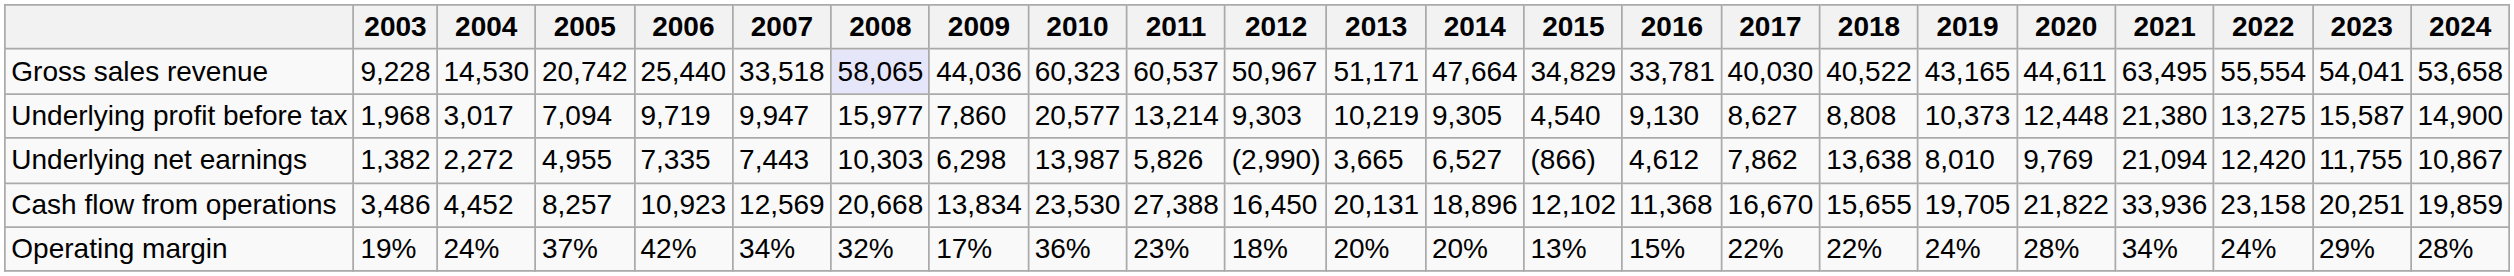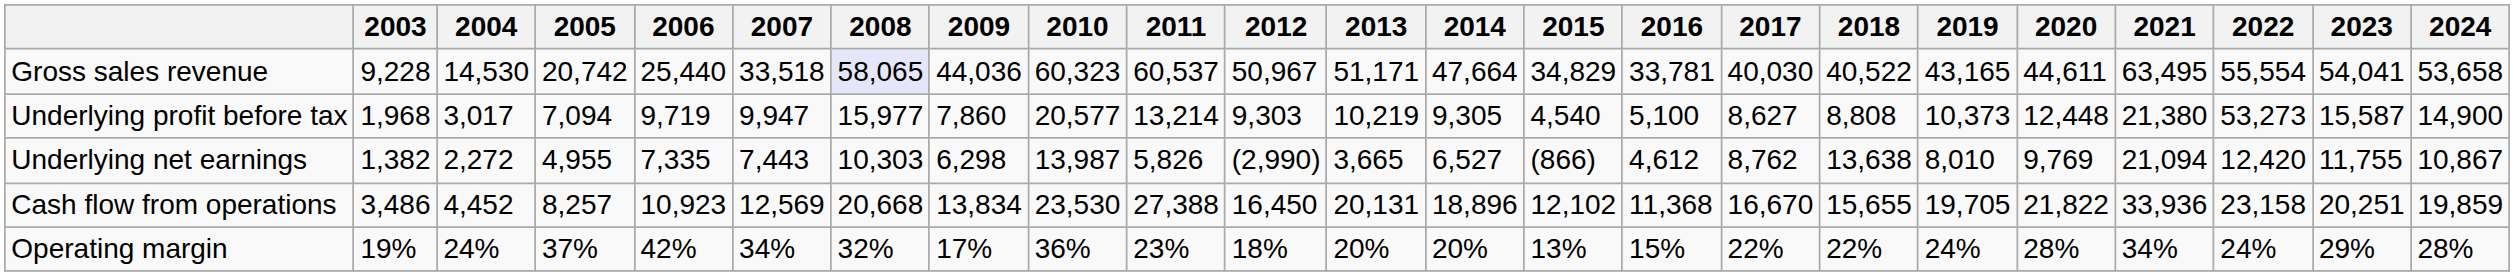Underlying profit before tax | 2016: 9,130 -> 5,100
Underlying profit before tax | 2022: 13,275 -> 53,273
Underlying net earnings | 2017: 7,862 -> 8,762
